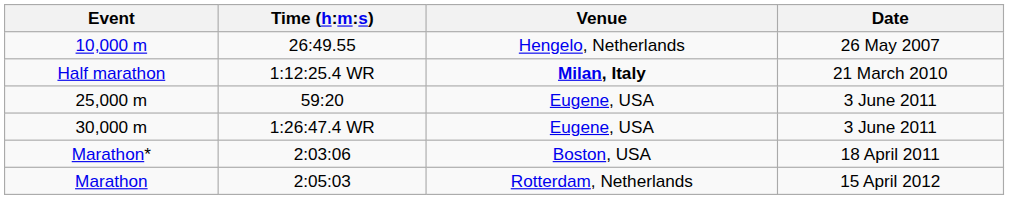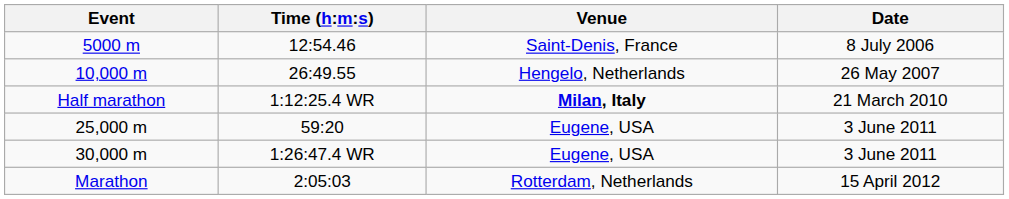+ row: 5000 m | 12:54.46 | Saint-Denis, France | 8 July 2006
- row: Marathon* | 2:03:06 | Boston, USA | 18 April 2011
